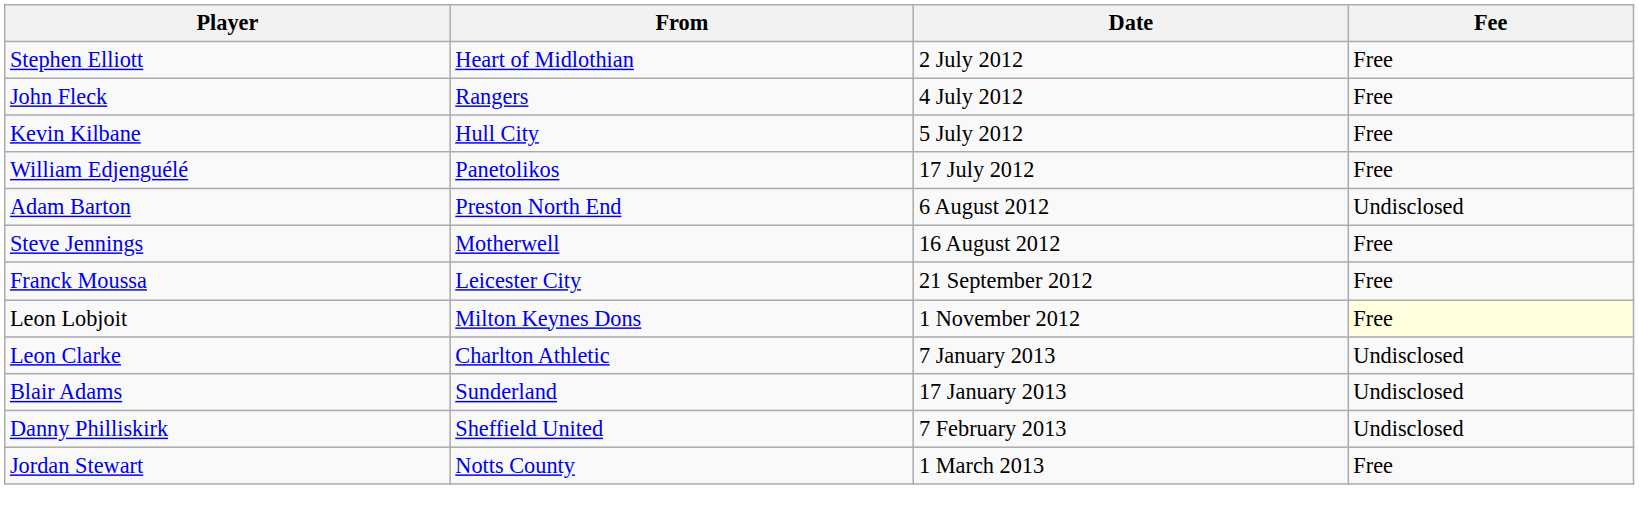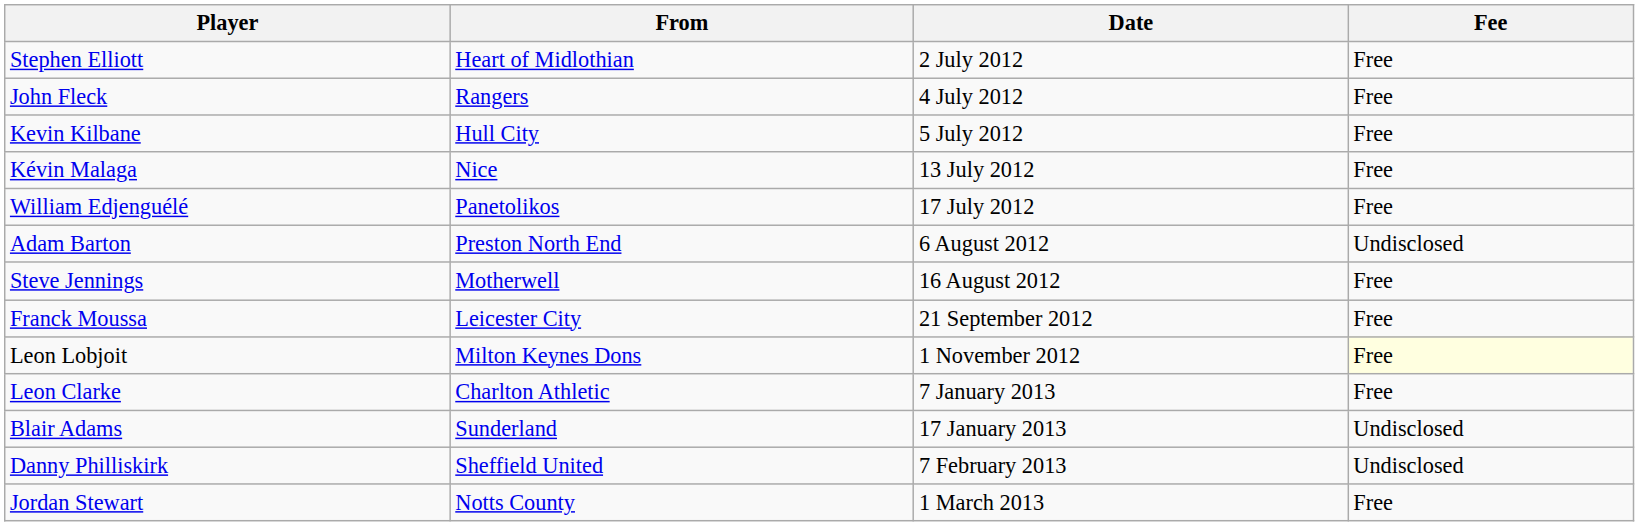+ row: Kévin Malaga | Nice | 13 July 2012 | Free
Leon Clarke | Fee: Undisclosed -> Free
